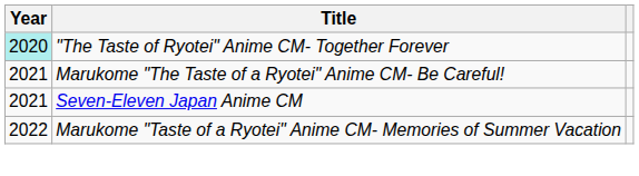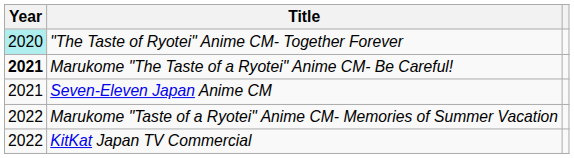Marukome "The Taste of a Ryotei" Anime CM- Be Careful! | Year: normal -> bold
+ row: 2022 | KitKat Japan TV Commercial
